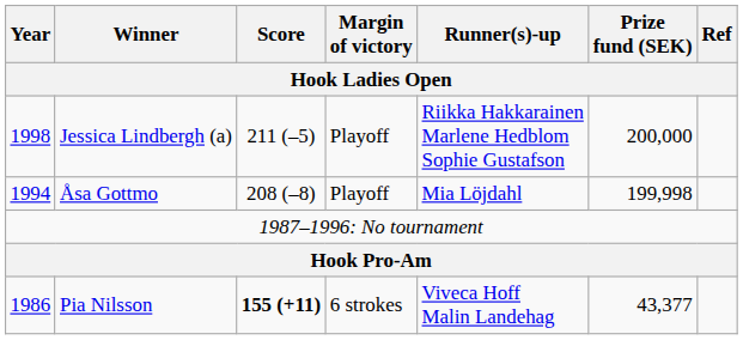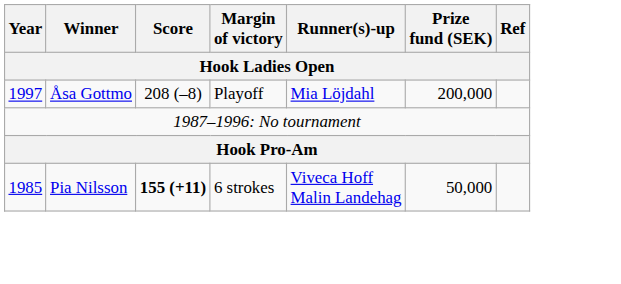- row: 1998 | Jessica Lindbergh (a) | 211 (–5) | Playoff | Riikka Hakkarainen Marlene Hedblom Sophie Gustafson | 200,000
Åsa Gottmo | Year: 1994 -> 1997
Åsa Gottmo | Prize fund (SEK): 199,998 -> 200,000
Pia Nilsson | Year: 1986 -> 1985
Pia Nilsson | Prize fund (SEK): 43,377 -> 50,000
